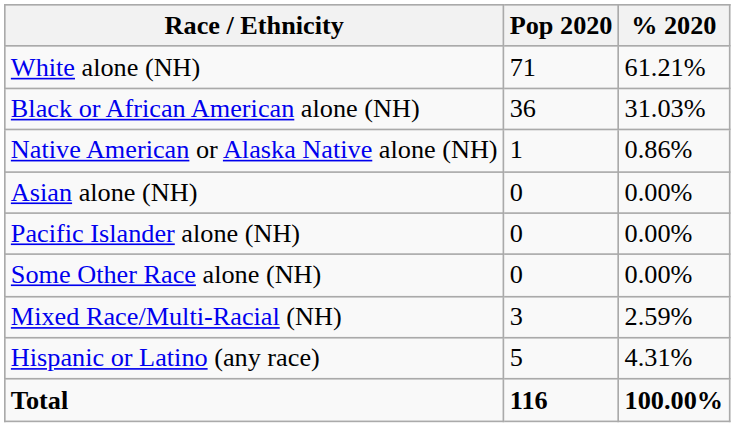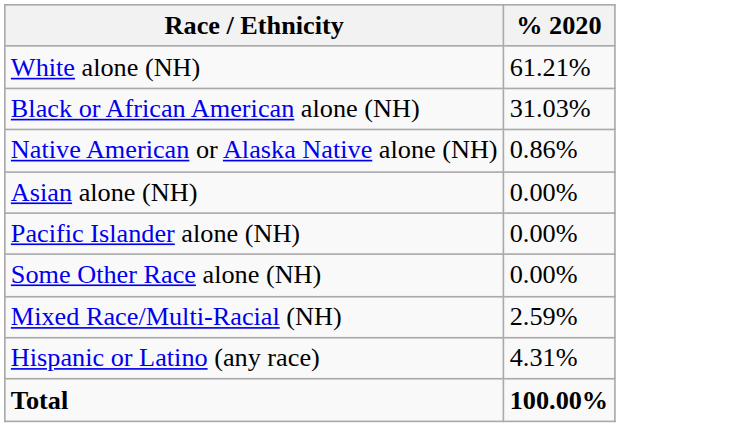- column: Pop 2020 | 71 | 36 | 1 | 0 | 0 | 0 | 3 | 5 | 116
